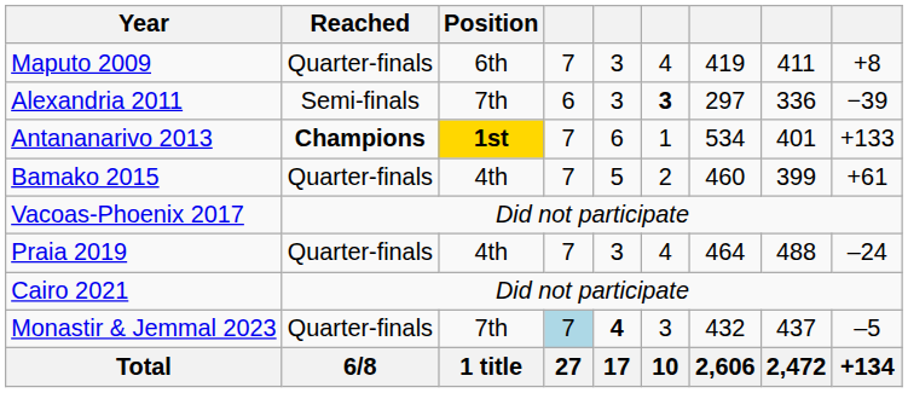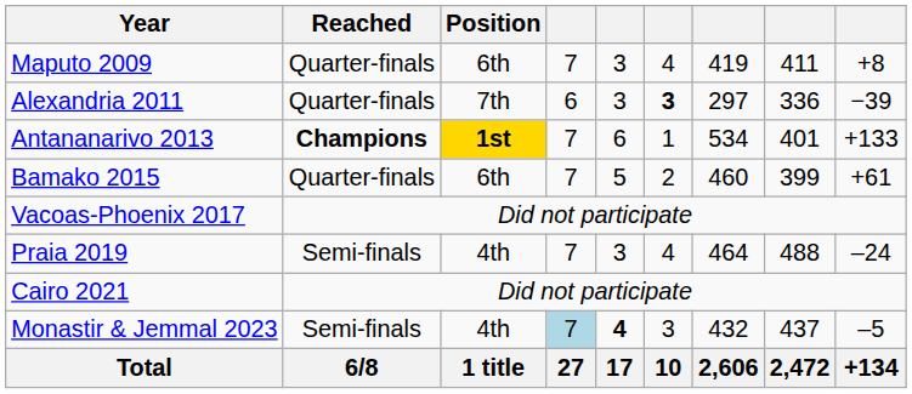Alexandria 2011 | Reached: Semi-finals -> Quarter-finals
Bamako 2015 | Position: 4th -> 6th
Praia 2019 | Reached: Quarter-finals -> Semi-finals
Monastir & Jemmal 2023 | Reached: Quarter-finals -> Semi-finals
Monastir & Jemmal 2023 | Position: 7th -> 4th
